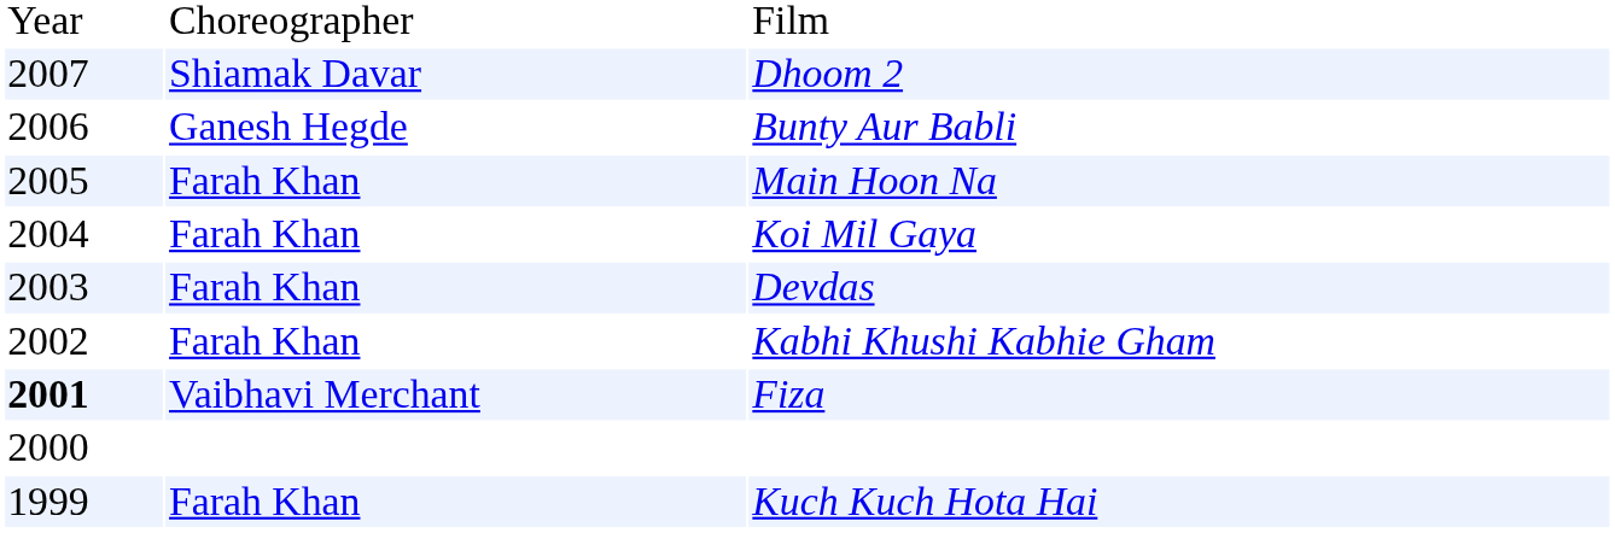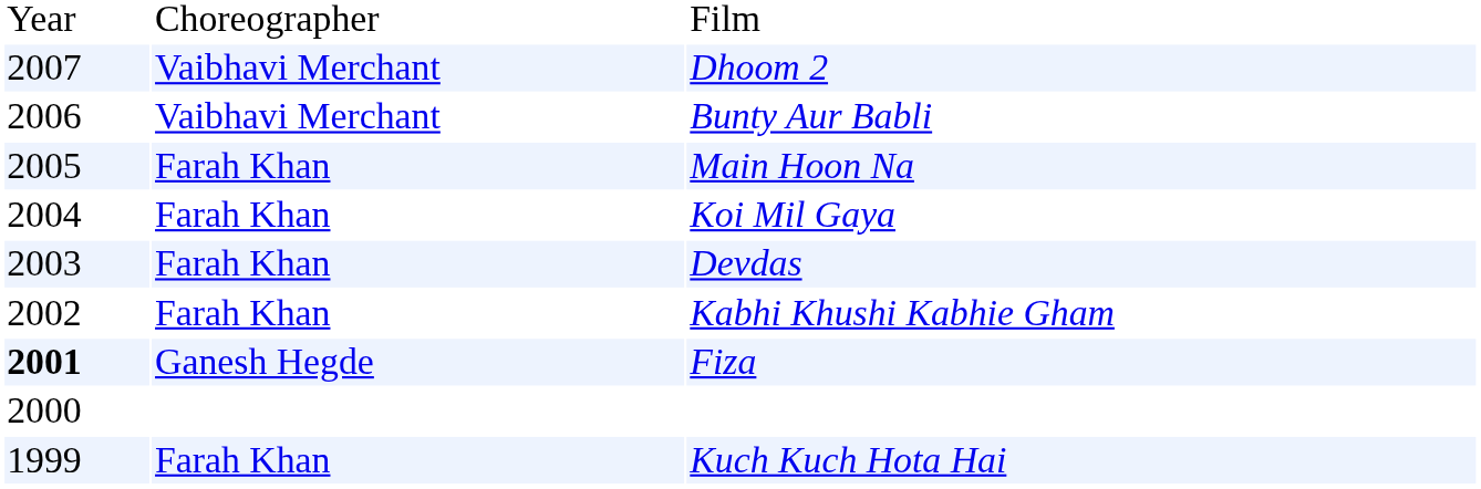Dhoom 2 | column 2: Shiamak Davar -> Vaibhavi Merchant
Bunty Aur Babli | column 2: Ganesh Hegde -> Vaibhavi Merchant
Fiza | column 2: Vaibhavi Merchant -> Ganesh Hegde
